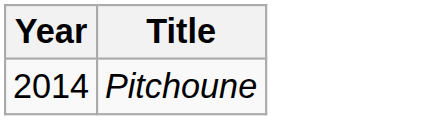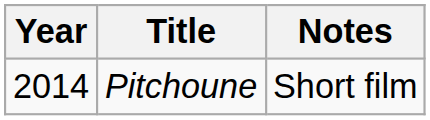+ column: Notes | Short film
